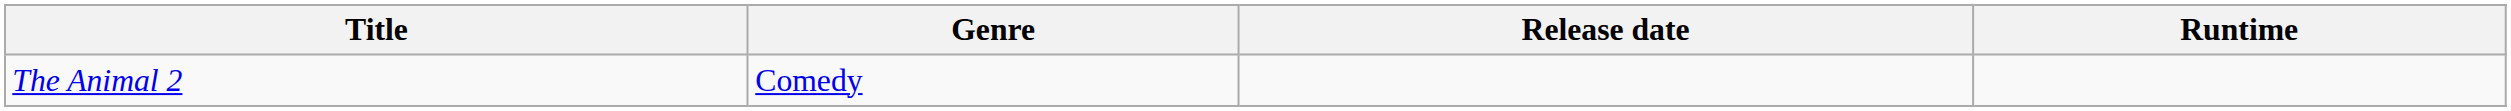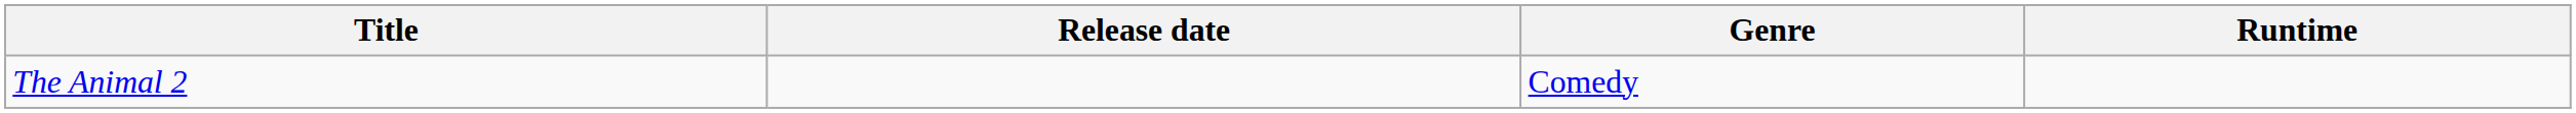columns swapped: Genre <-> Release date
